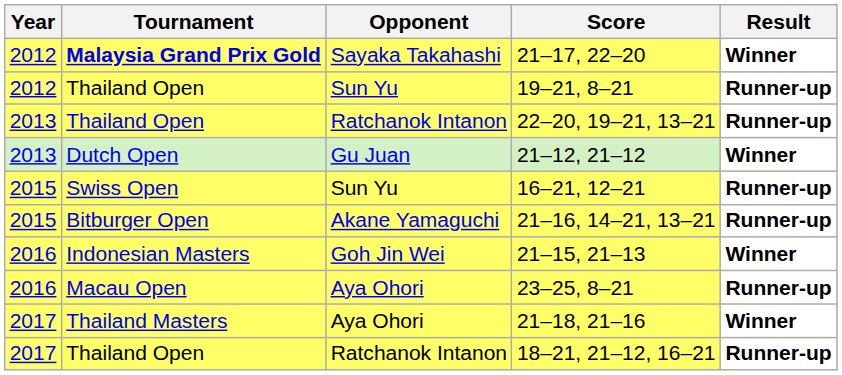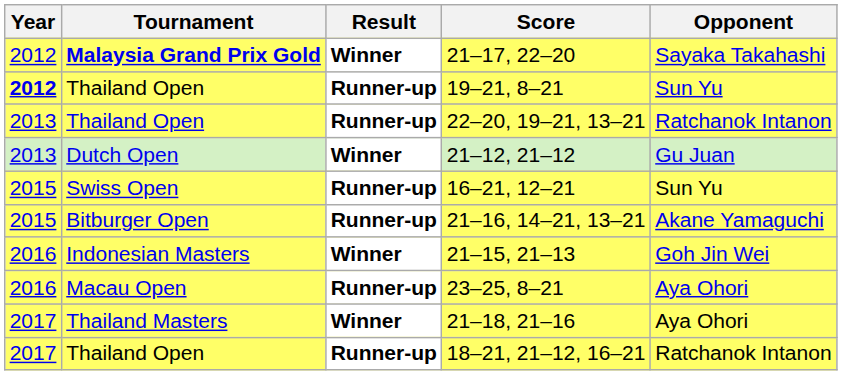columns swapped: Opponent <-> Result
19–21, 8–21 | Year: normal -> bold
